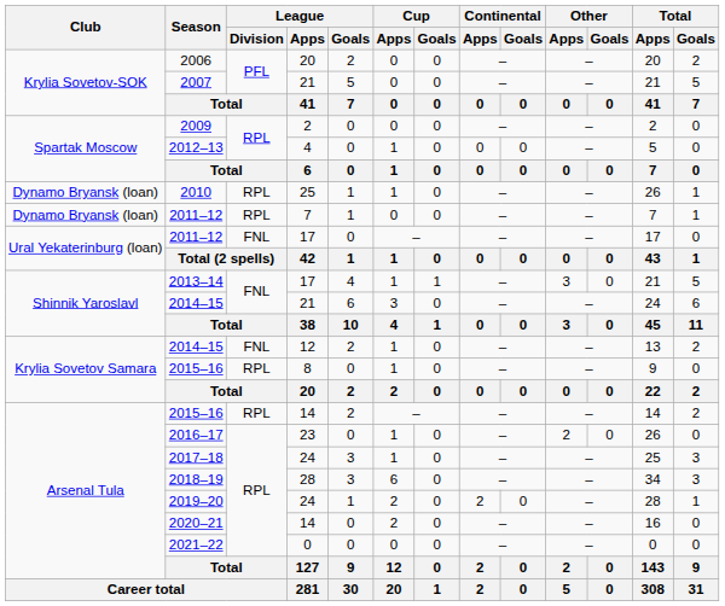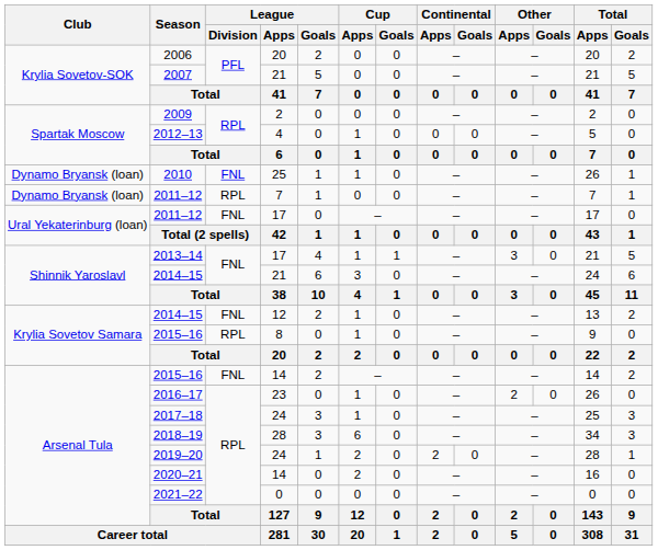2010 | League / Division: RPL -> FNL
2015–16 / 14 | League / Division: RPL -> FNL
